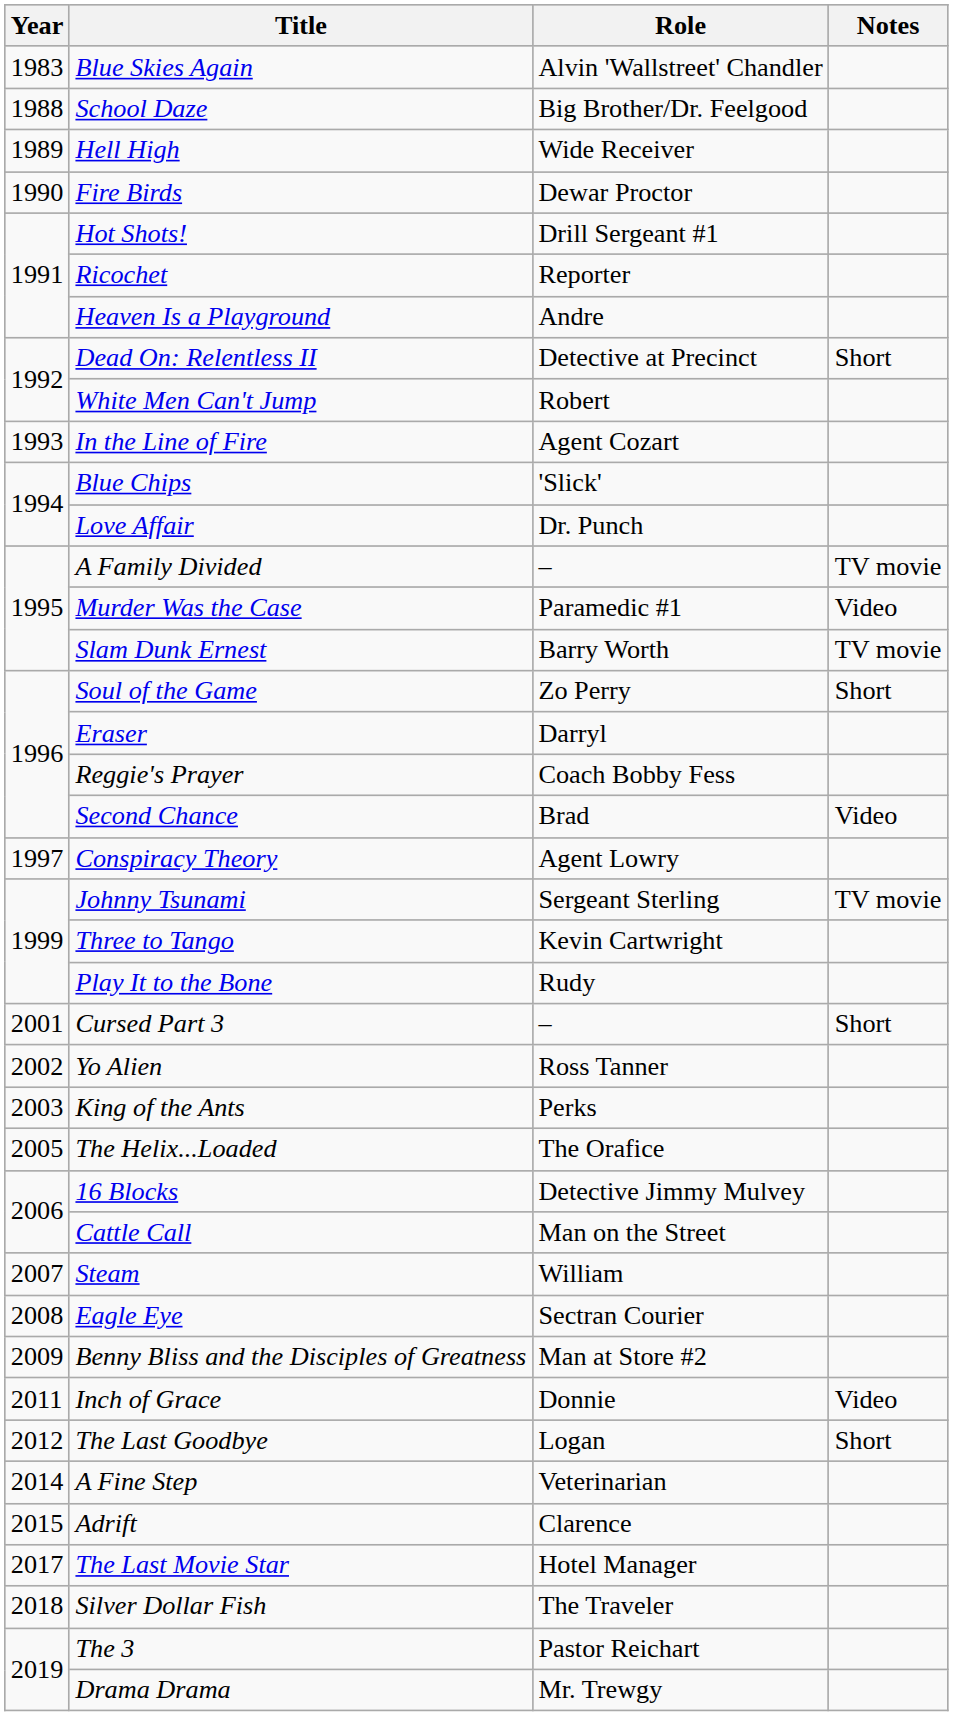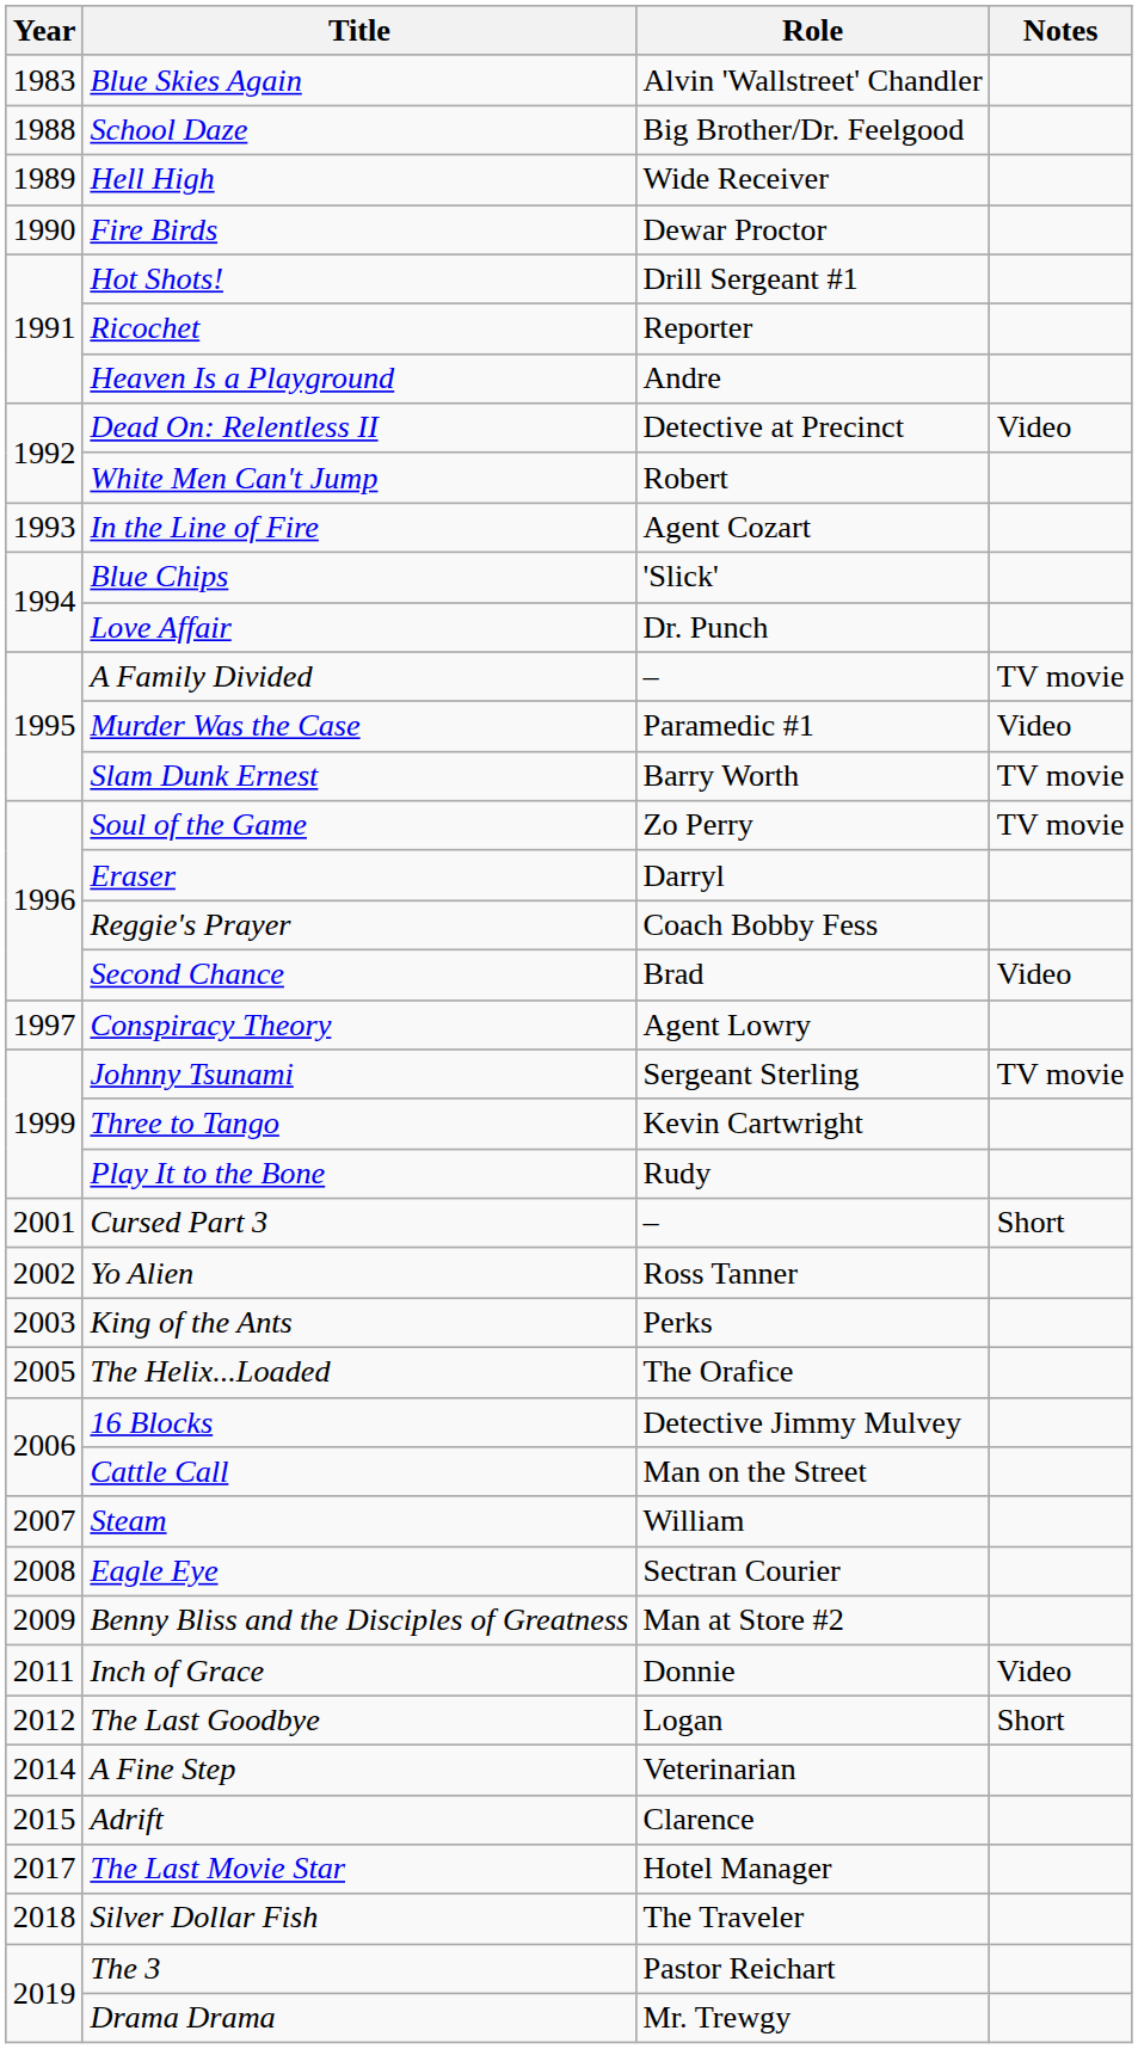Dead On: Relentless II | Notes: Short -> Video
Soul of the Game | Notes: Short -> TV movie
